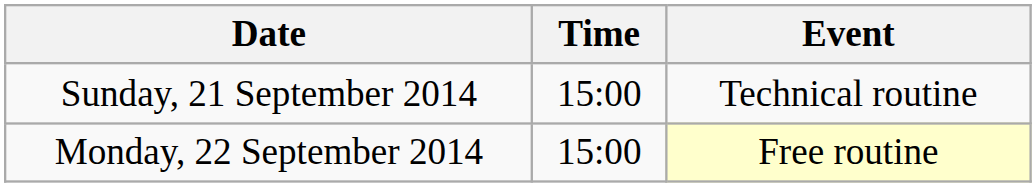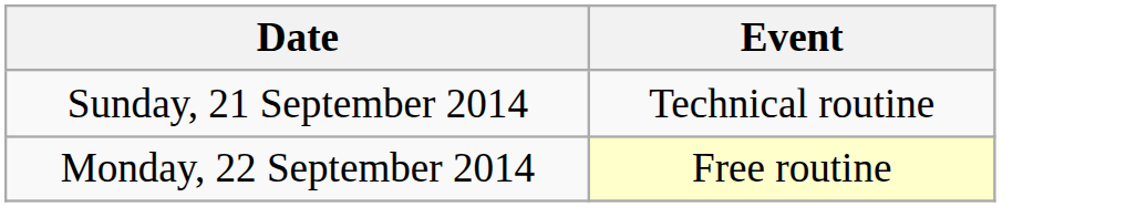- column: Time | 15:00 | 15:00
